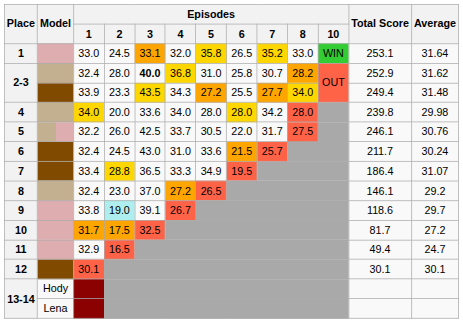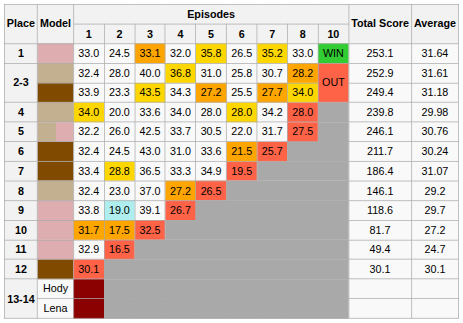2-3 / 32.4 | Episodes / 3: bold -> normal
2-3 / 32.4 | Average: 31.62 -> 31.61
2-3 / 33.9 | Average: 31.48 -> 31.18
